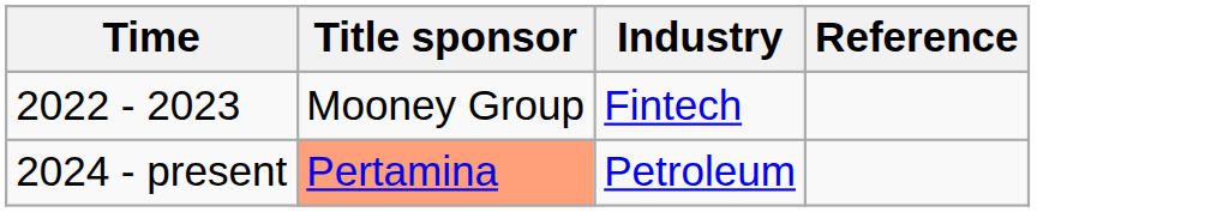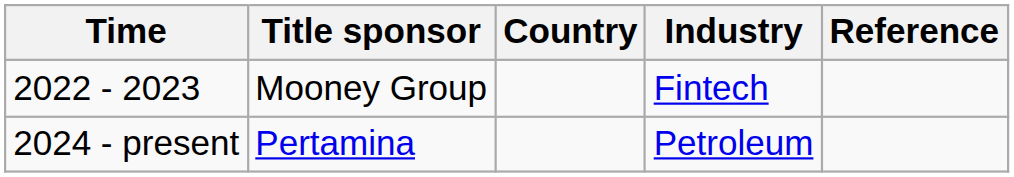+ column: Country
2024 - present | Title sponsor: lightsalmon background -> no background
